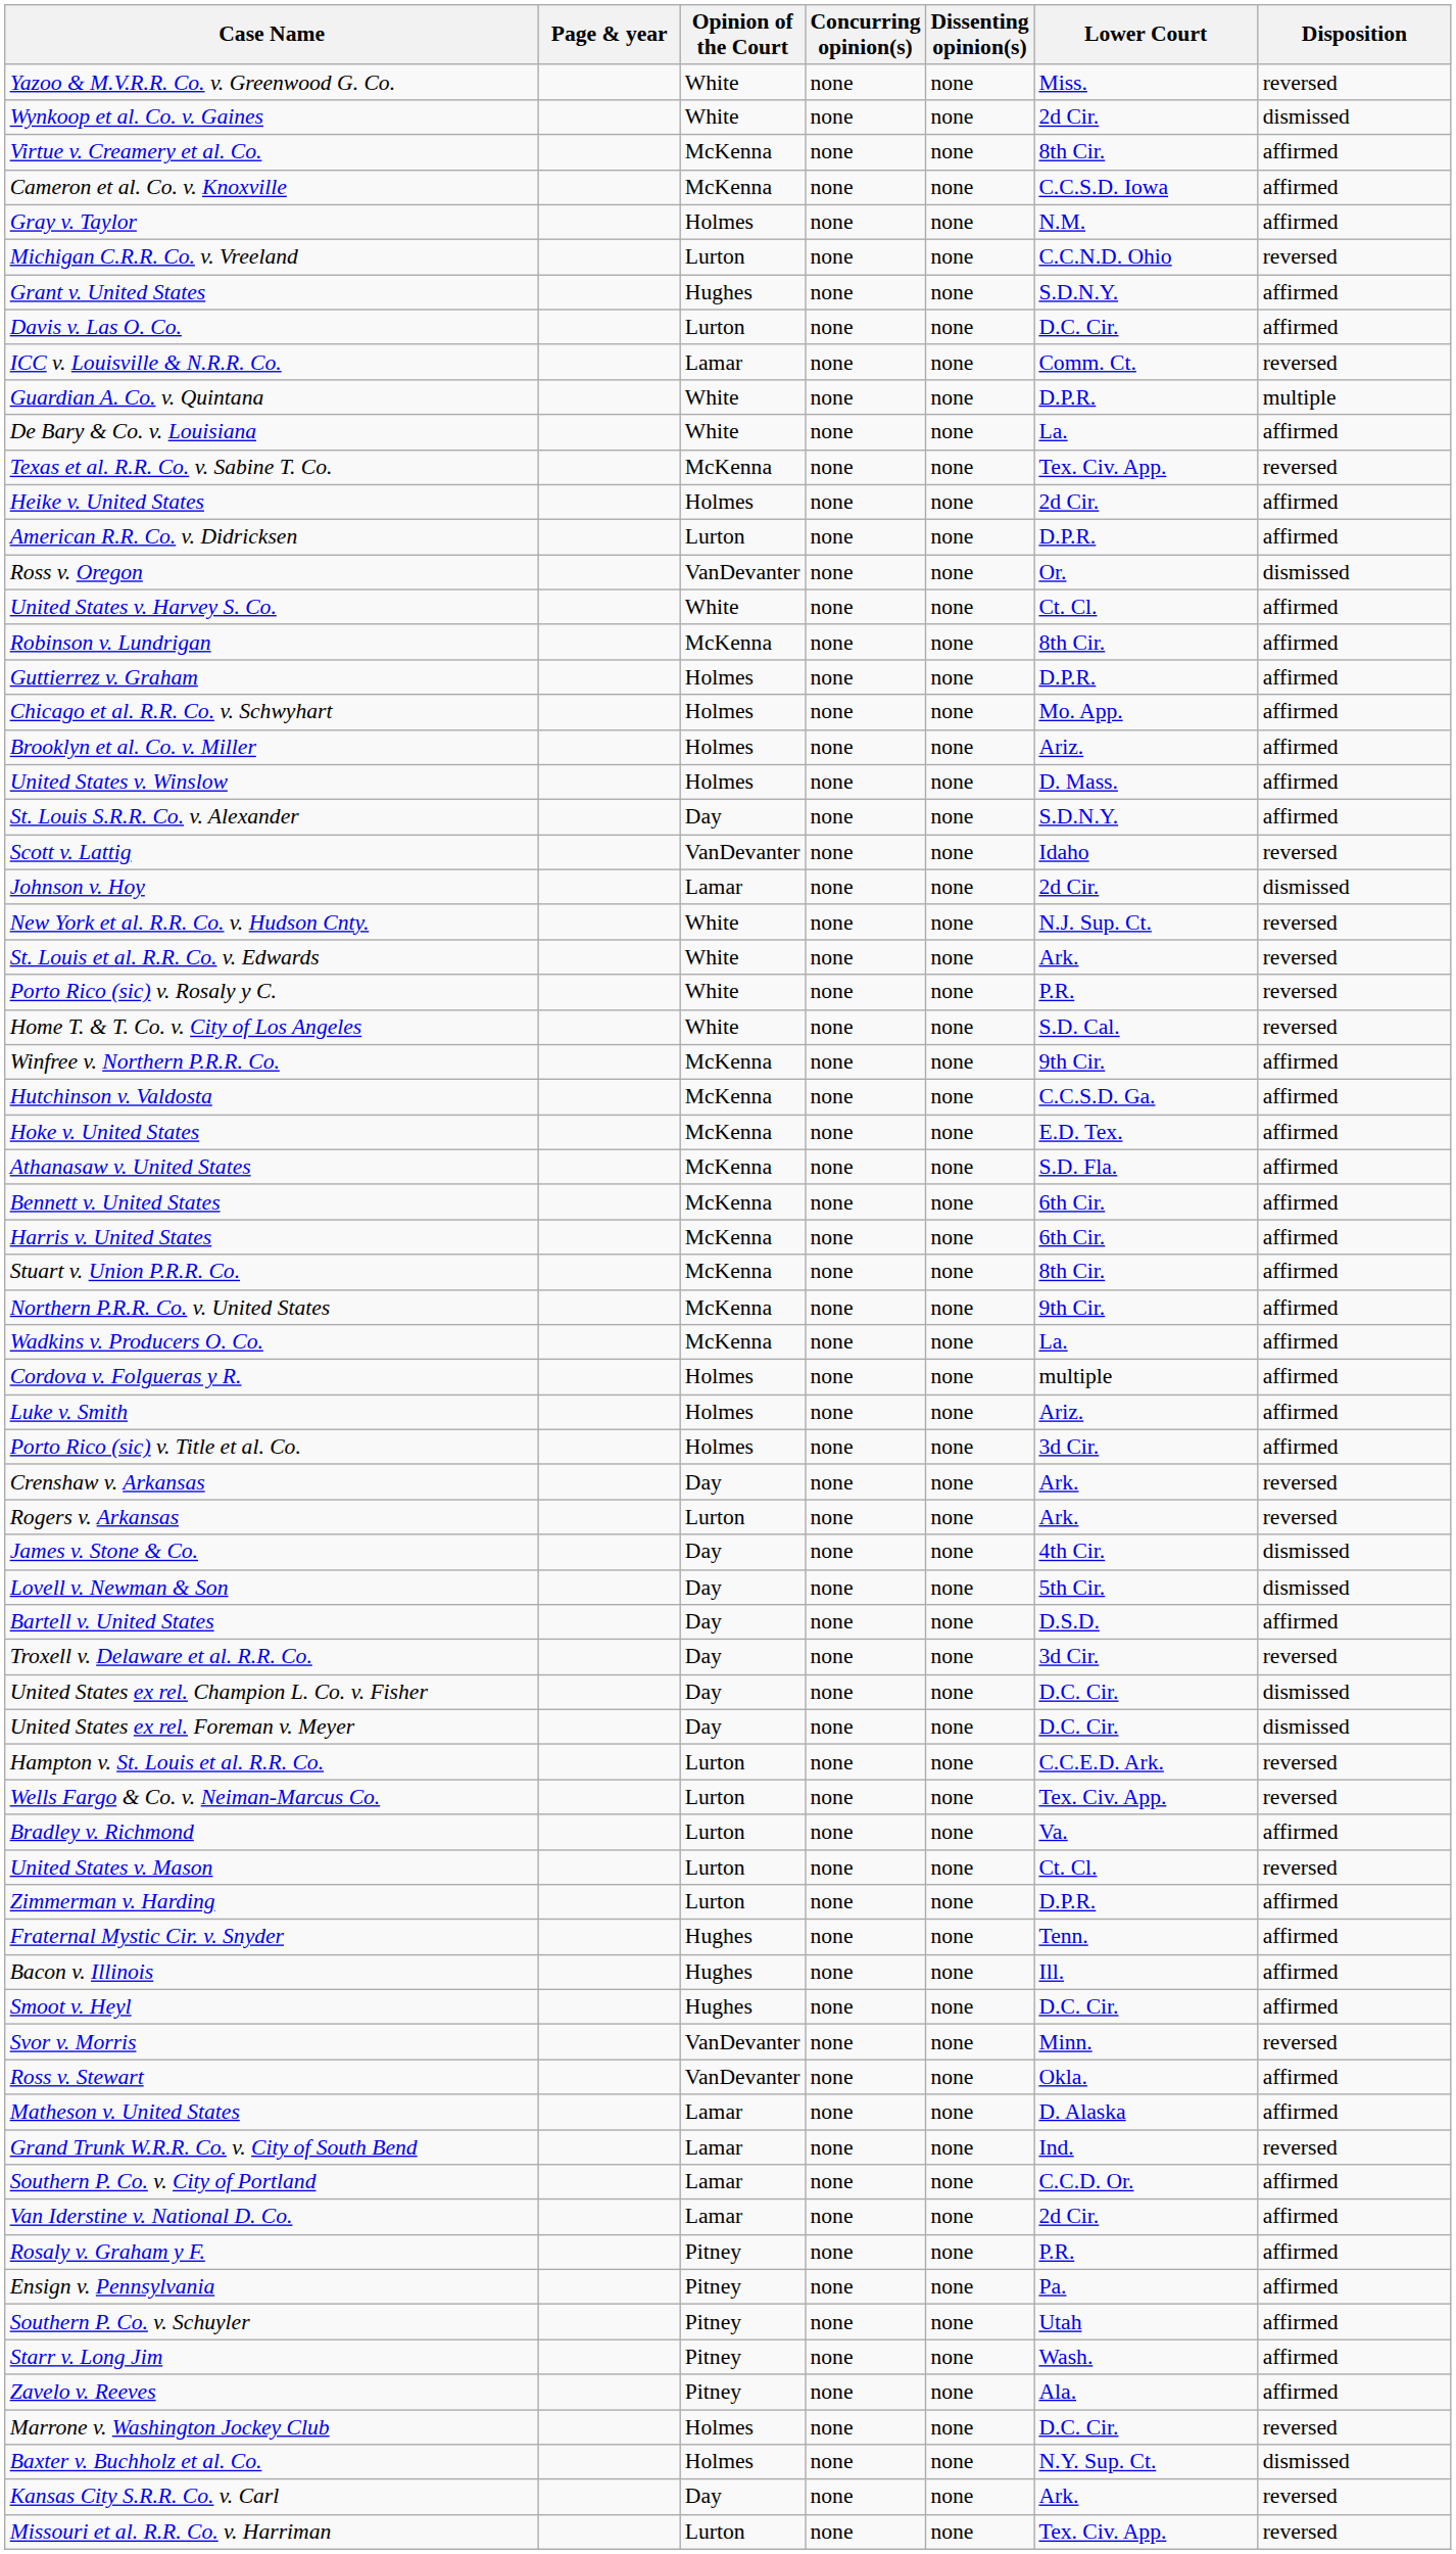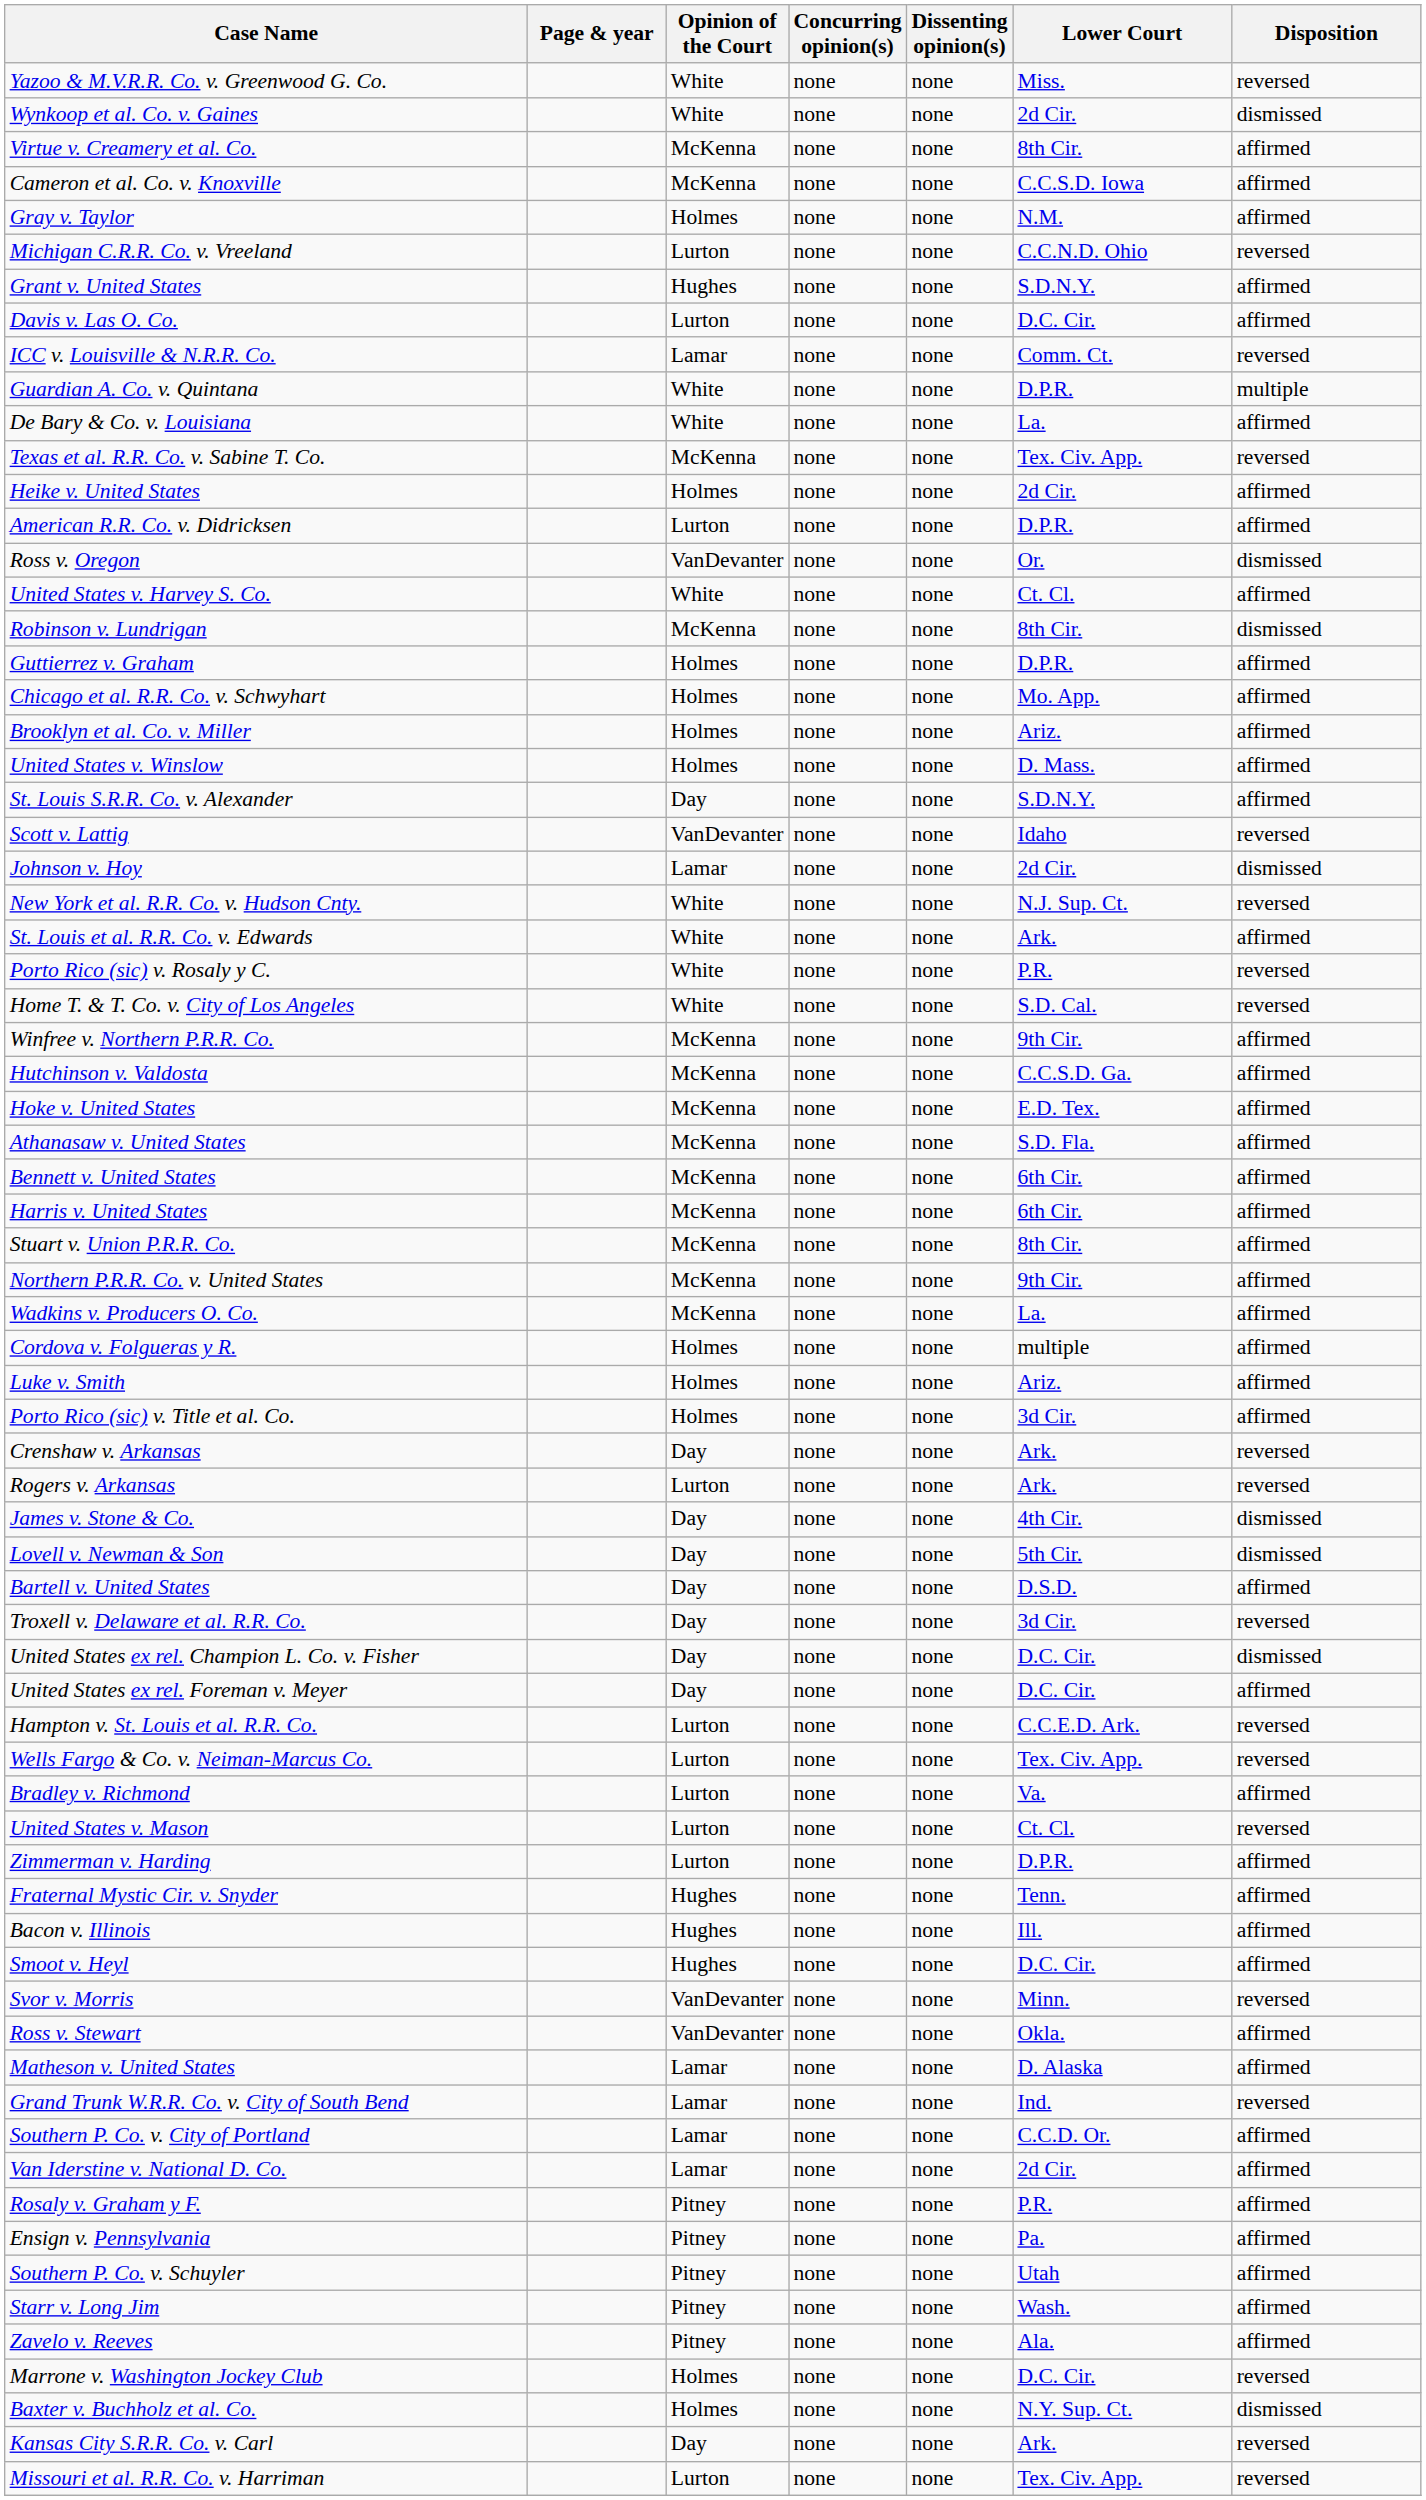Robinson v. Lundrigan | Disposition: affirmed -> dismissed
St. Louis et al. R.R. Co. v. Edwards | Disposition: reversed -> affirmed
United States ex rel. Foreman v. Meyer | Disposition: dismissed -> affirmed
